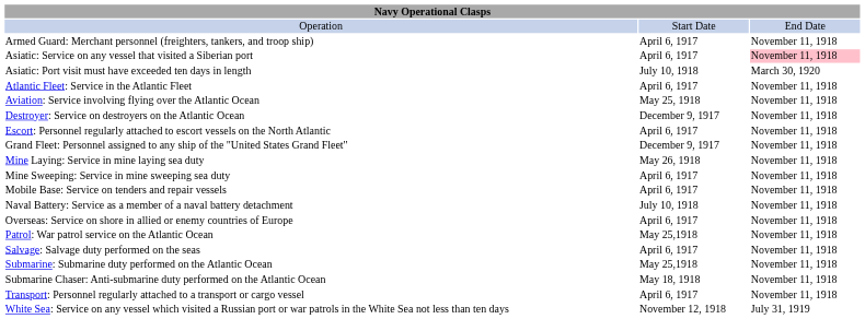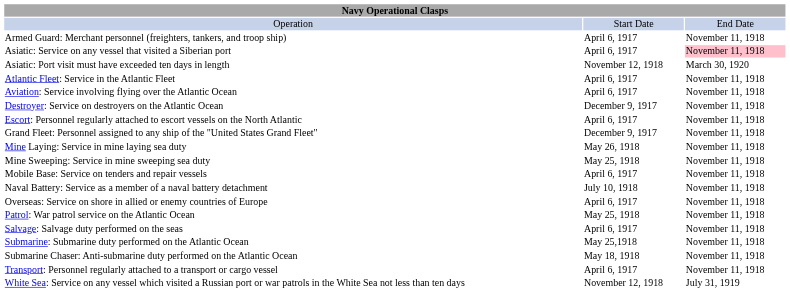Asiatic: Port visit must have exceeded ten days in length | column 2: July 10, 1918 -> November 12, 1918
Aviation: Service involving flying over the Atlantic Ocean | column 2: May 25, 1918 -> April 6, 1917
Mine Sweeping: Service in mine sweeping sea duty | column 2: April 6, 1917 -> May 25, 1918
Patrol: War patrol service on the Atlantic Ocean | column 2: May 25,1918 -> May 25, 1918
